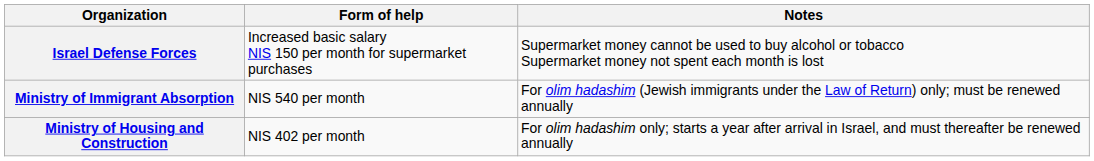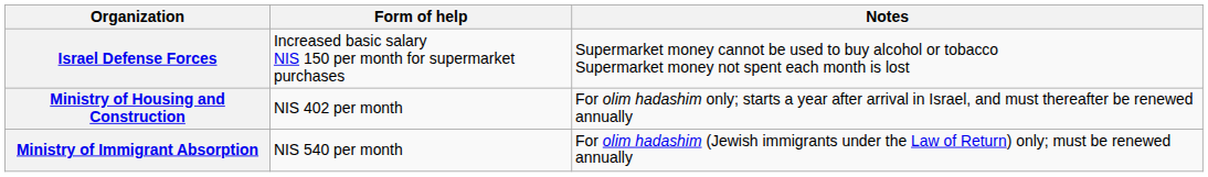rows swapped: Ministry of Immigrant Absorption <-> Ministry of Housing and Construction
